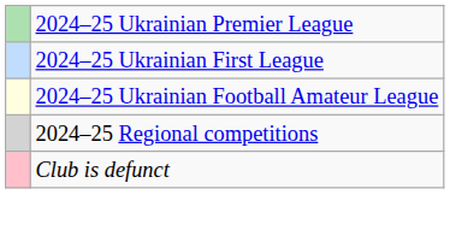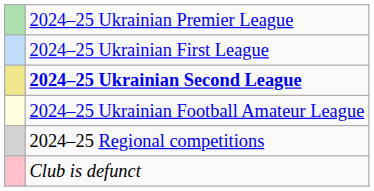+ row: 2024–25 Ukrainian Second League
